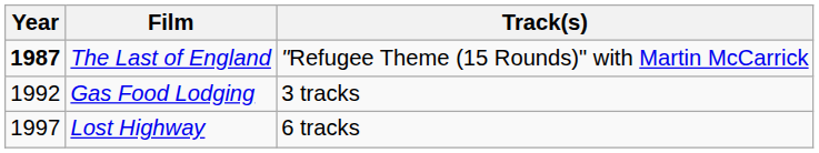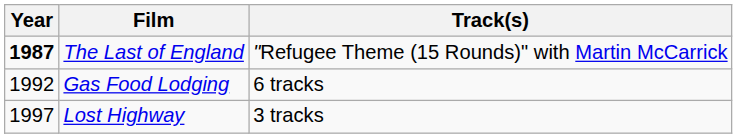Gas Food Lodging | Track(s): 3 tracks -> 6 tracks
Lost Highway | Track(s): 6 tracks -> 3 tracks
